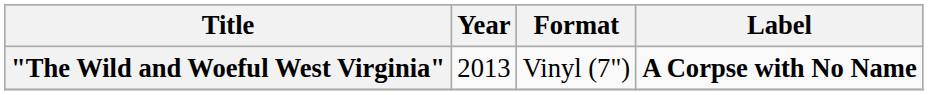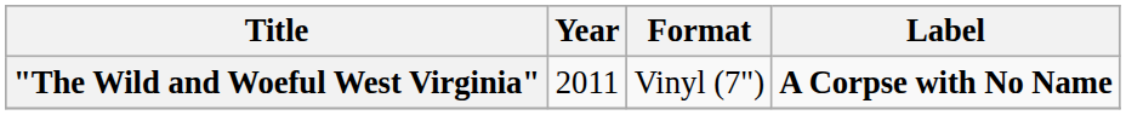"The Wild and Woeful West Virginia" | Year: 2013 -> 2011
